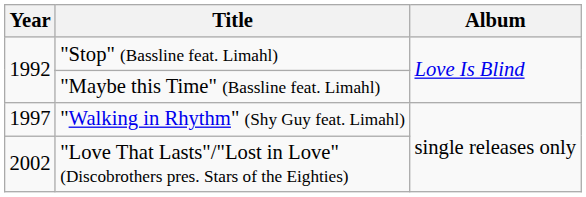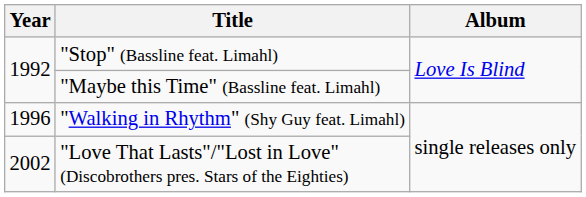"Walking in Rhythm" (Shy Guy feat. Limahl) | Year: 1997 -> 1996
